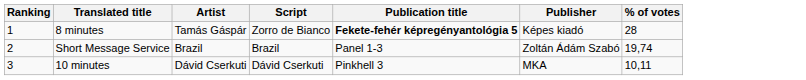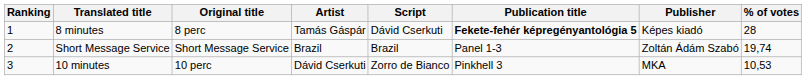+ column: Original title | 8 perc | Short Message Service | 10 perc
8 minutes | Script: Zorro de Bianco -> Dávid Cserkuti
10 minutes | Script: Dávid Cserkuti -> Zorro de Bianco
10 minutes | % of votes: 10,11 -> 10,53
